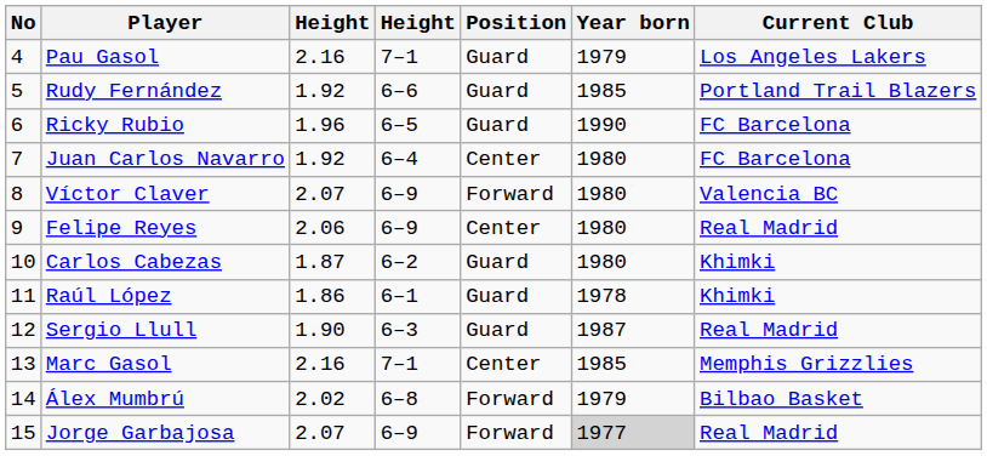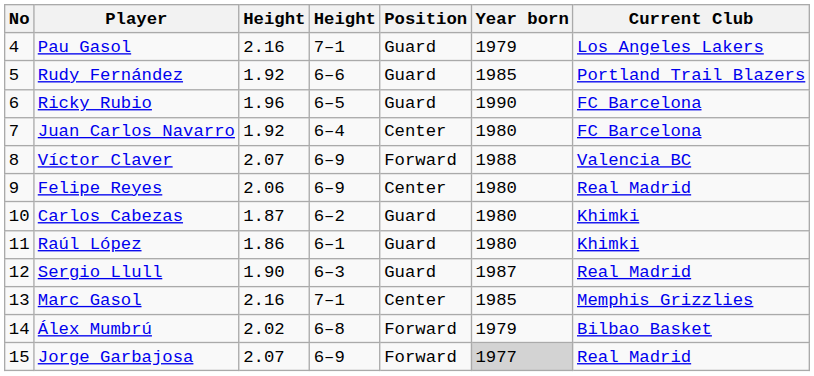Víctor Claver | Year born: 1980 -> 1988
Raúl López | Year born: 1978 -> 1980
